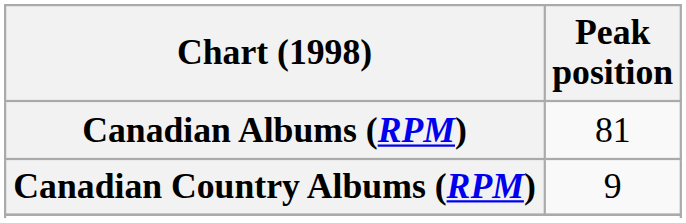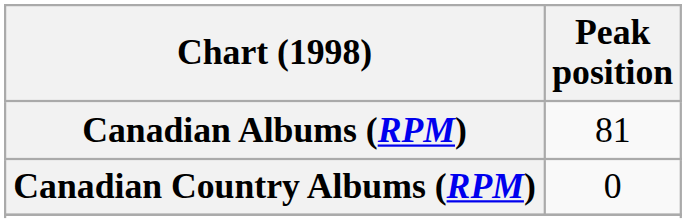Canadian Country Albums (RPM) | Peak position: 9 -> 0
